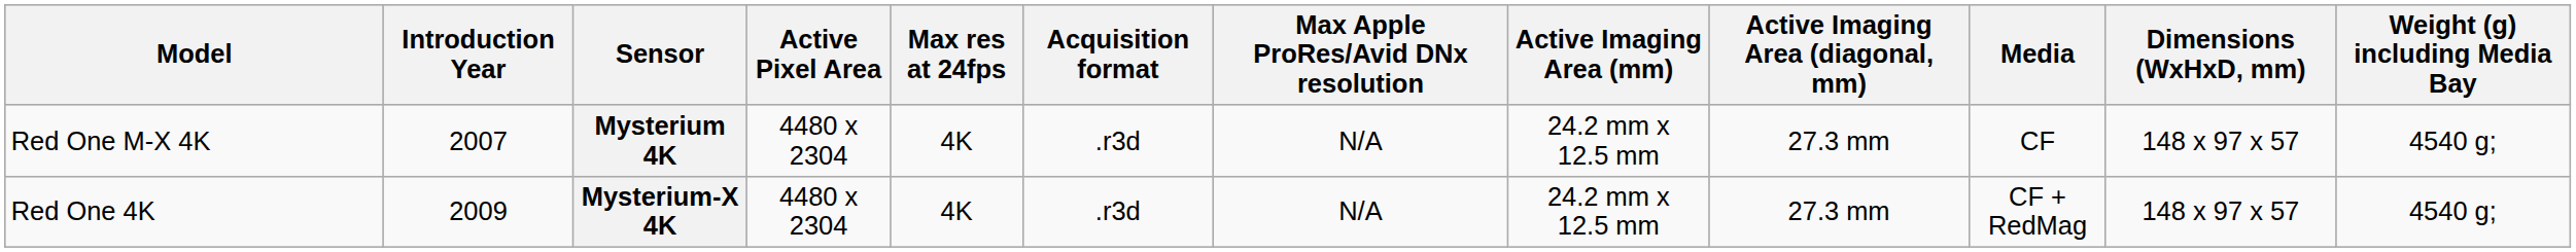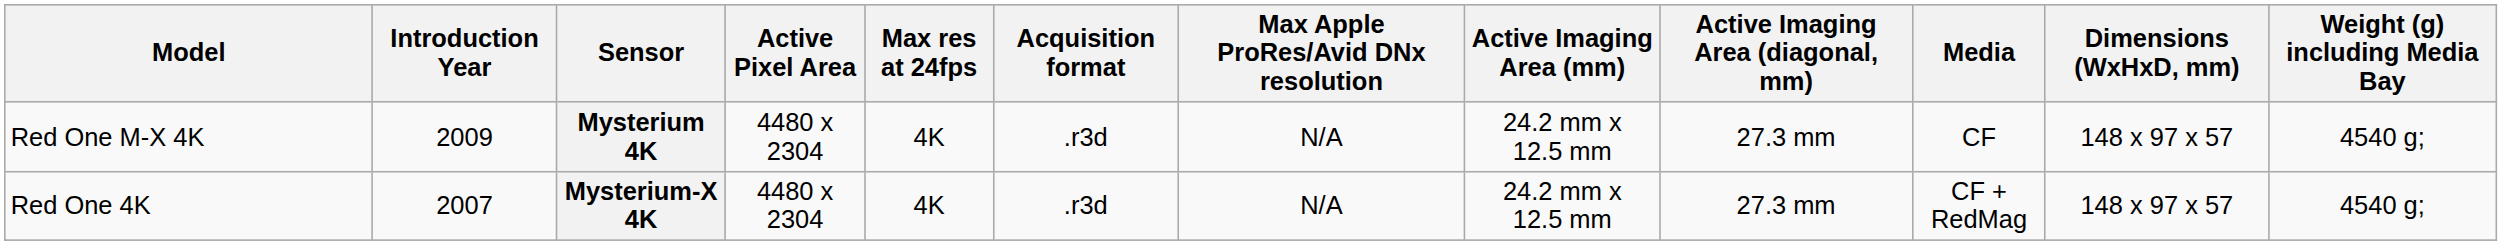Mysterium 4K | Introduction Year: 2007 -> 2009
Mysterium-X 4K | Introduction Year: 2009 -> 2007
